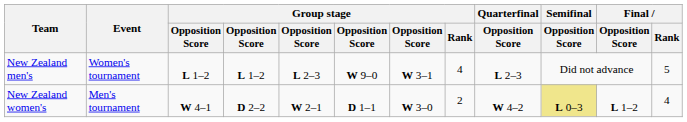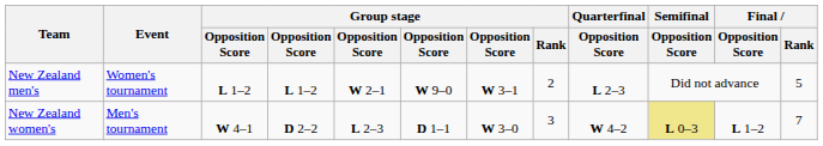New Zealand men's | column 5: L 2–3 -> W 2–1
New Zealand men's | Group stage / Rank: 4 -> 2
New Zealand women's | column 5: W 2–1 -> L 2–3
New Zealand women's | Group stage / Rank: 2 -> 3
New Zealand women's | Final / Rank: 4 -> 7
